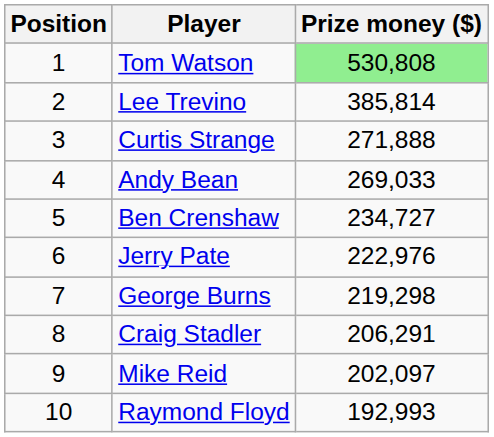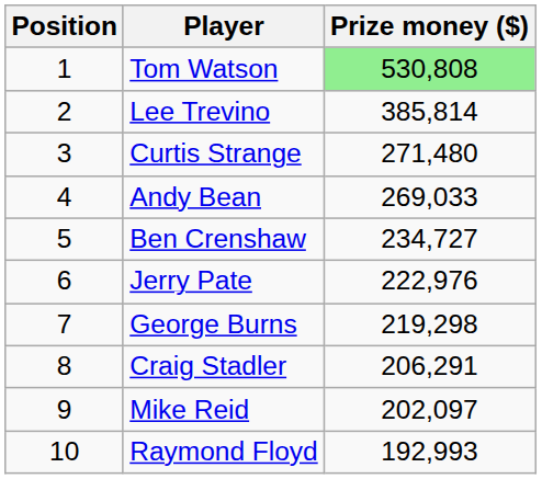Curtis Strange | Prize money ($): 271,888 -> 271,480
